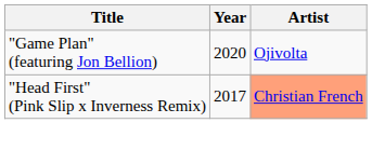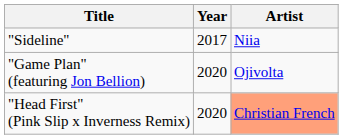+ row: "Sideline" | 2017 | Niia
"Head First" (Pink Slip x Inverness Remix) | Year: 2017 -> 2020
